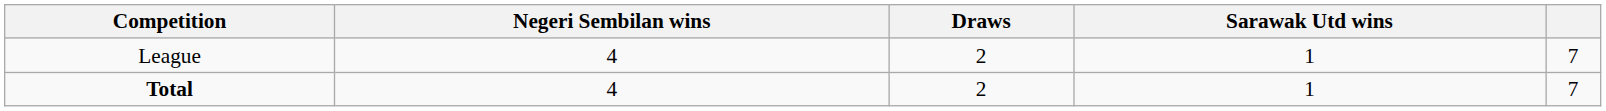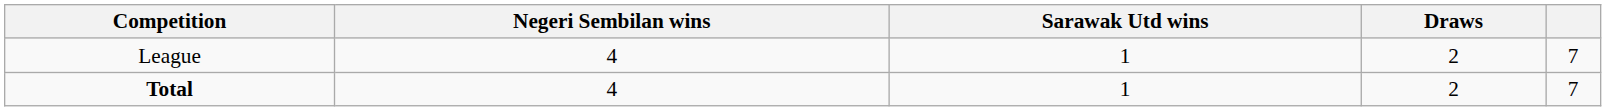columns swapped: Draws <-> Sarawak Utd wins
